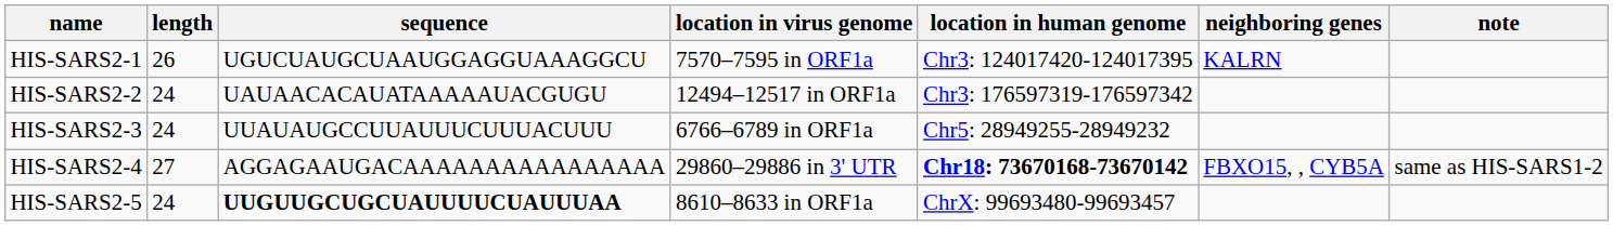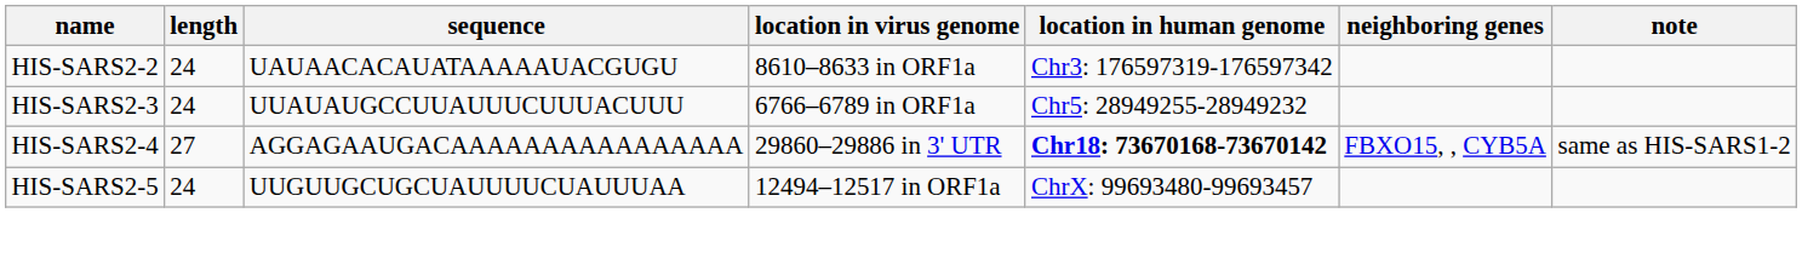- row: HIS-SARS2-1 | 26 | UGUCUAUGCUAAUGGAGGUAAAGGCU | 7570–7595 in ORF1a | Chr3: 124017420-124017395 | KALRN
HIS-SARS2-2 | location in virus genome: 12494–12517 in ORF1a -> 8610–8633 in ORF1a
HIS-SARS2-5 | sequence: bold -> normal
HIS-SARS2-5 | location in virus genome: 8610–8633 in ORF1a -> 12494–12517 in ORF1a
